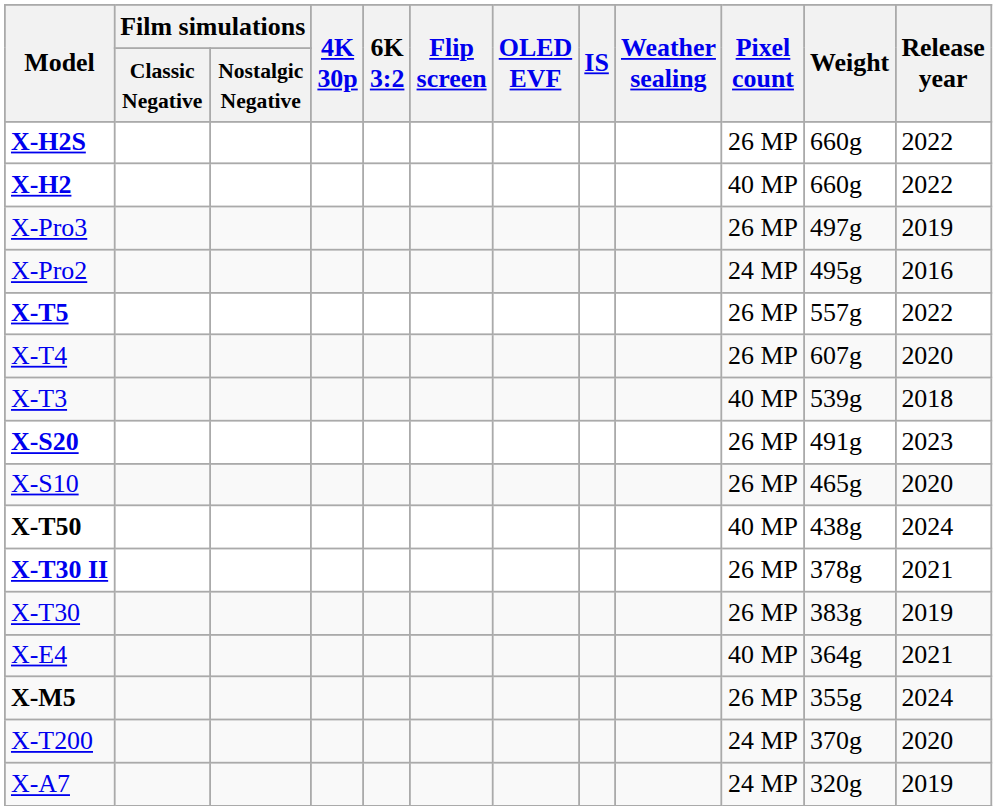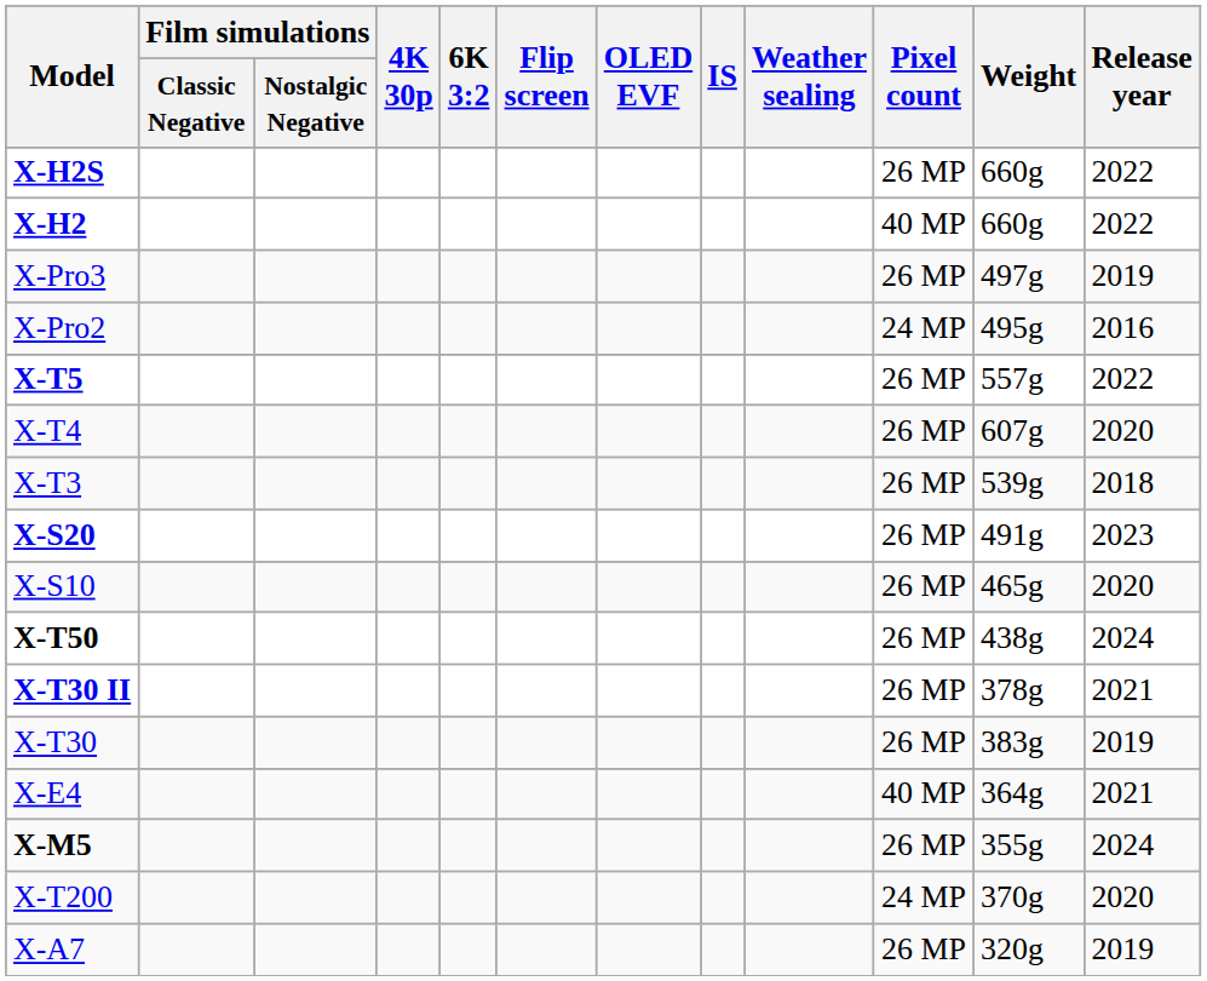X-T3 | Pixel count: 40 MP -> 26 MP
X-T50 | Pixel count: 40 MP -> 26 MP
X-A7 | Pixel count: 24 MP -> 26 MP
